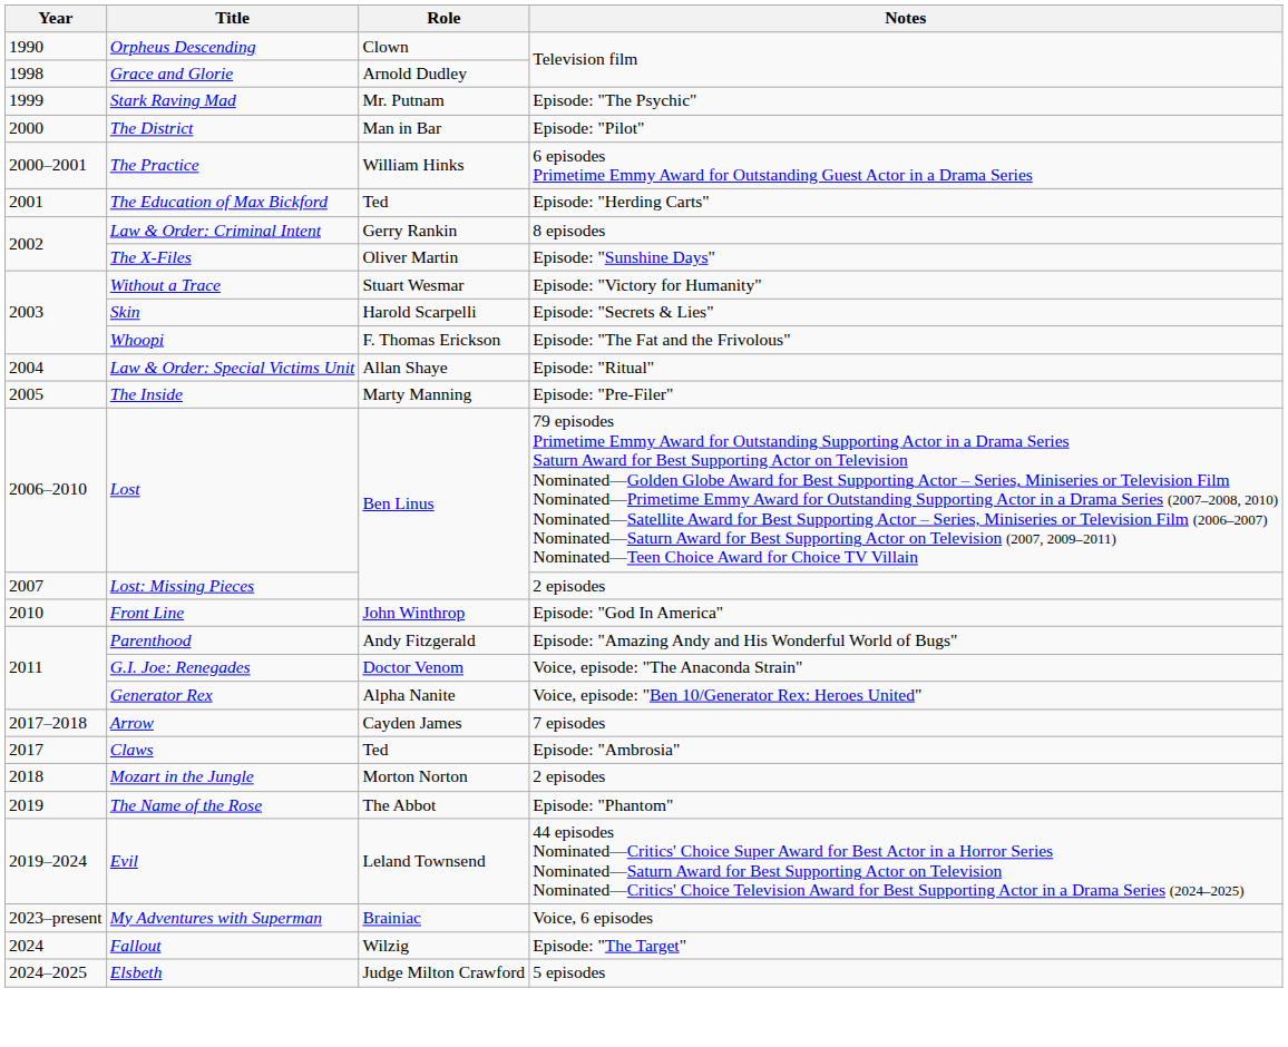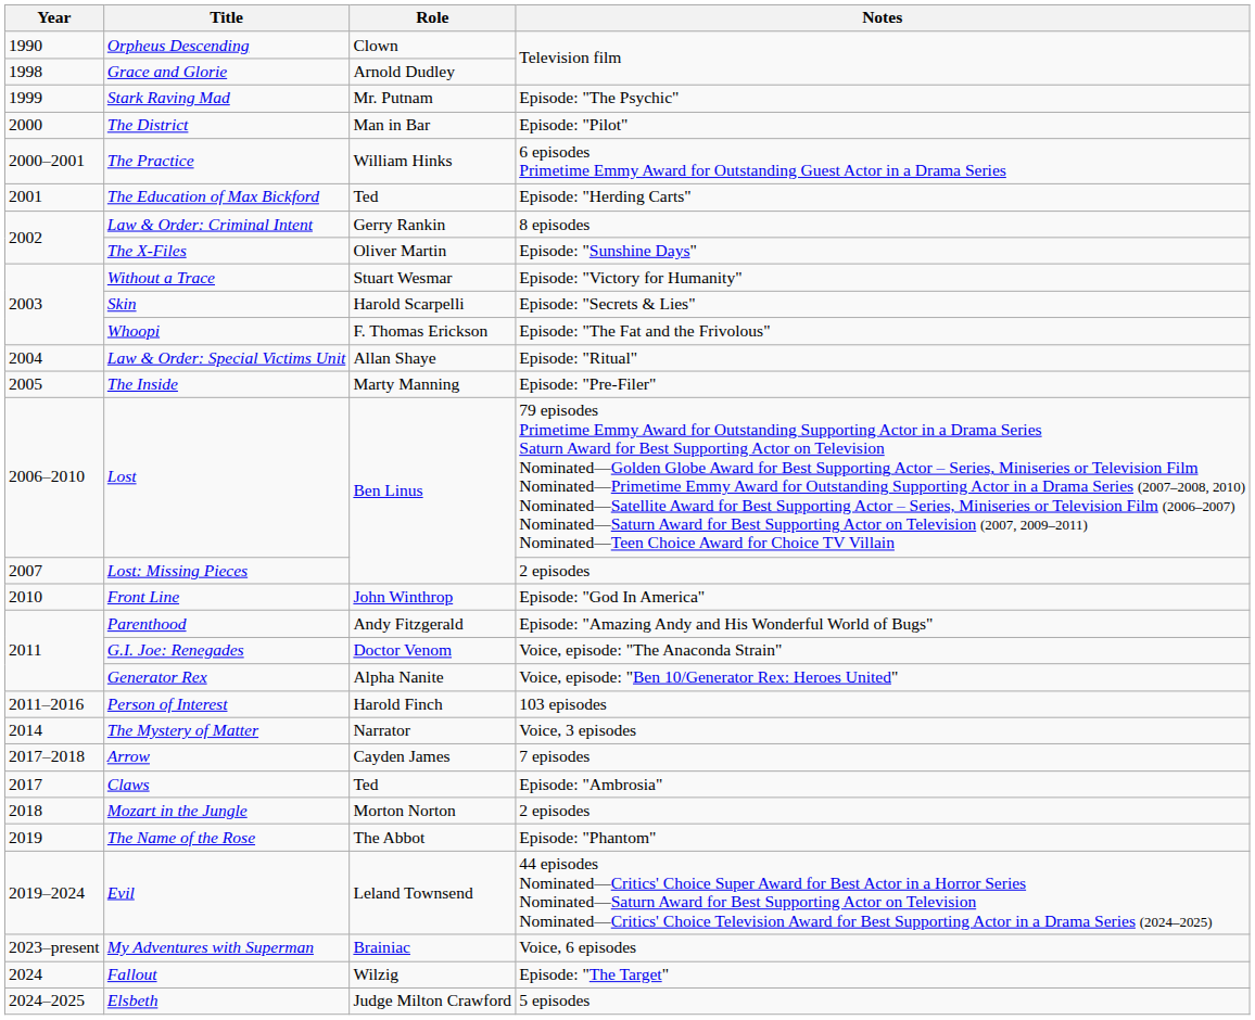+ row: 2011–2016 | Person of Interest | Harold Finch | 103 episodes
+ row: 2014 | The Mystery of Matter | Narrator | Voice, 3 episodes
